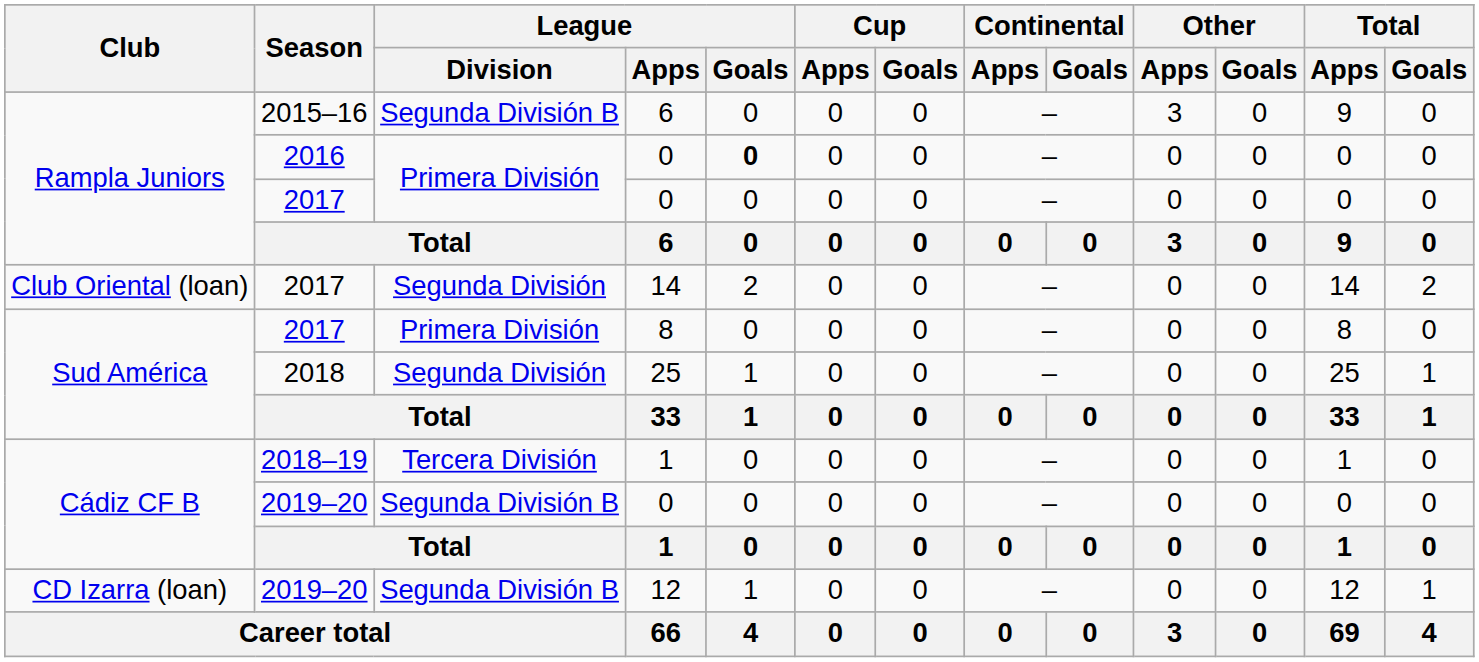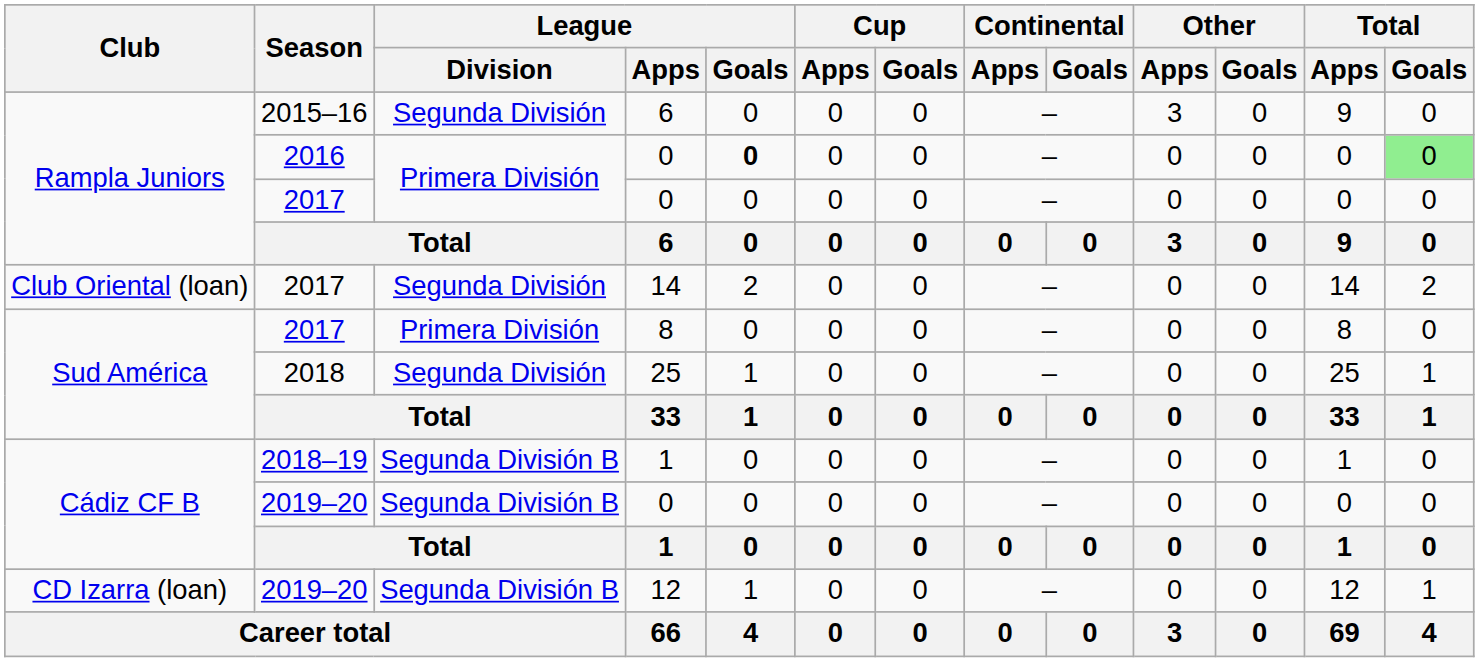2015–16 / 6 | League / Division: Segunda División B -> Segunda División
2016 / 0 | Total / Goals: no background -> lightgreen background
2018–19 / 1 | League / Division: Tercera División -> Segunda División B
